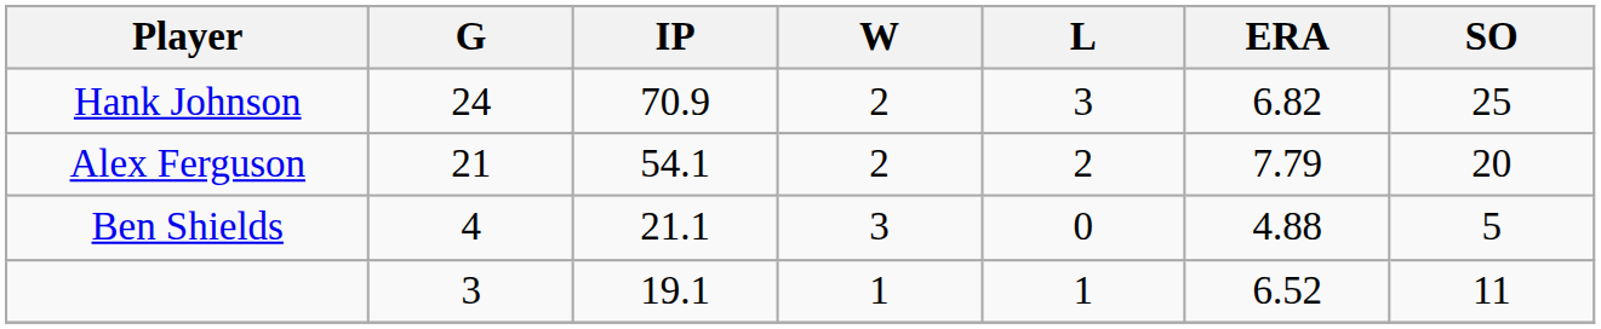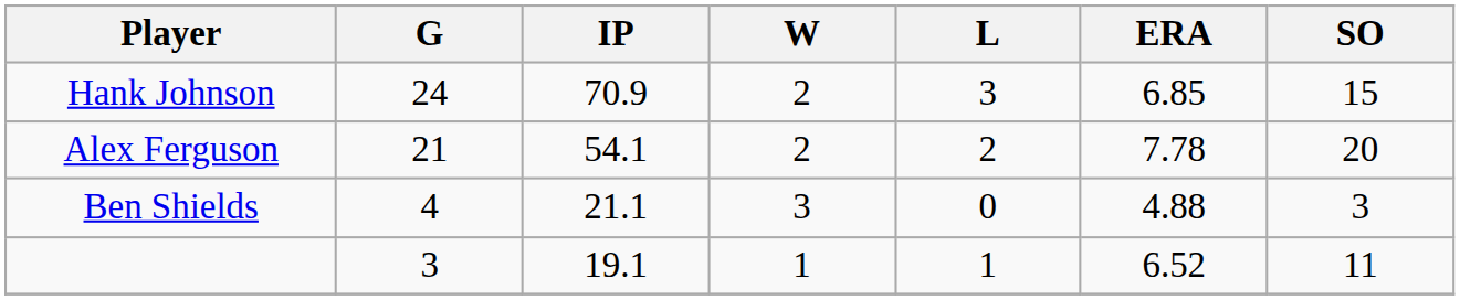Hank Johnson | ERA: 6.82 -> 6.85
Hank Johnson | SO: 25 -> 15
Alex Ferguson | ERA: 7.79 -> 7.78
Ben Shields | SO: 5 -> 3
